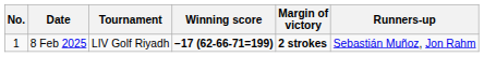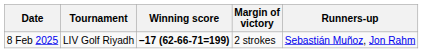- column: No. | 1
8 Feb 2025 | Margin of victory: bold -> normal
